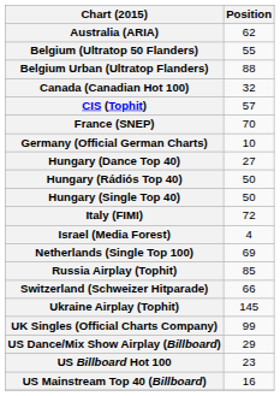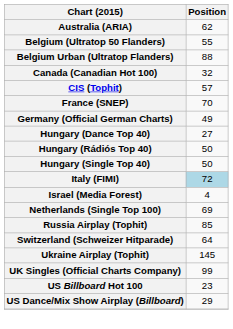Germany (Official German Charts) | Position: 10 -> 49
Italy (FIMI) | Position: no background -> lightblue background
Switzerland (Schweizer Hitparade) | Position: 66 -> 64
rows swapped: US Billboard Hot 100 <-> US Dance/Mix Show Airplay (Billboard)
- row: US Mainstream Top 40 (Billboard) | 16
